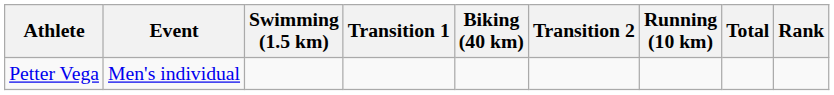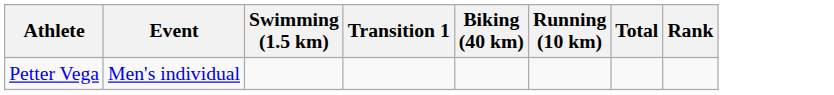- column: Transition 2
